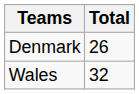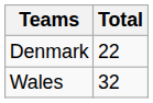Denmark | Total: 26 -> 22
